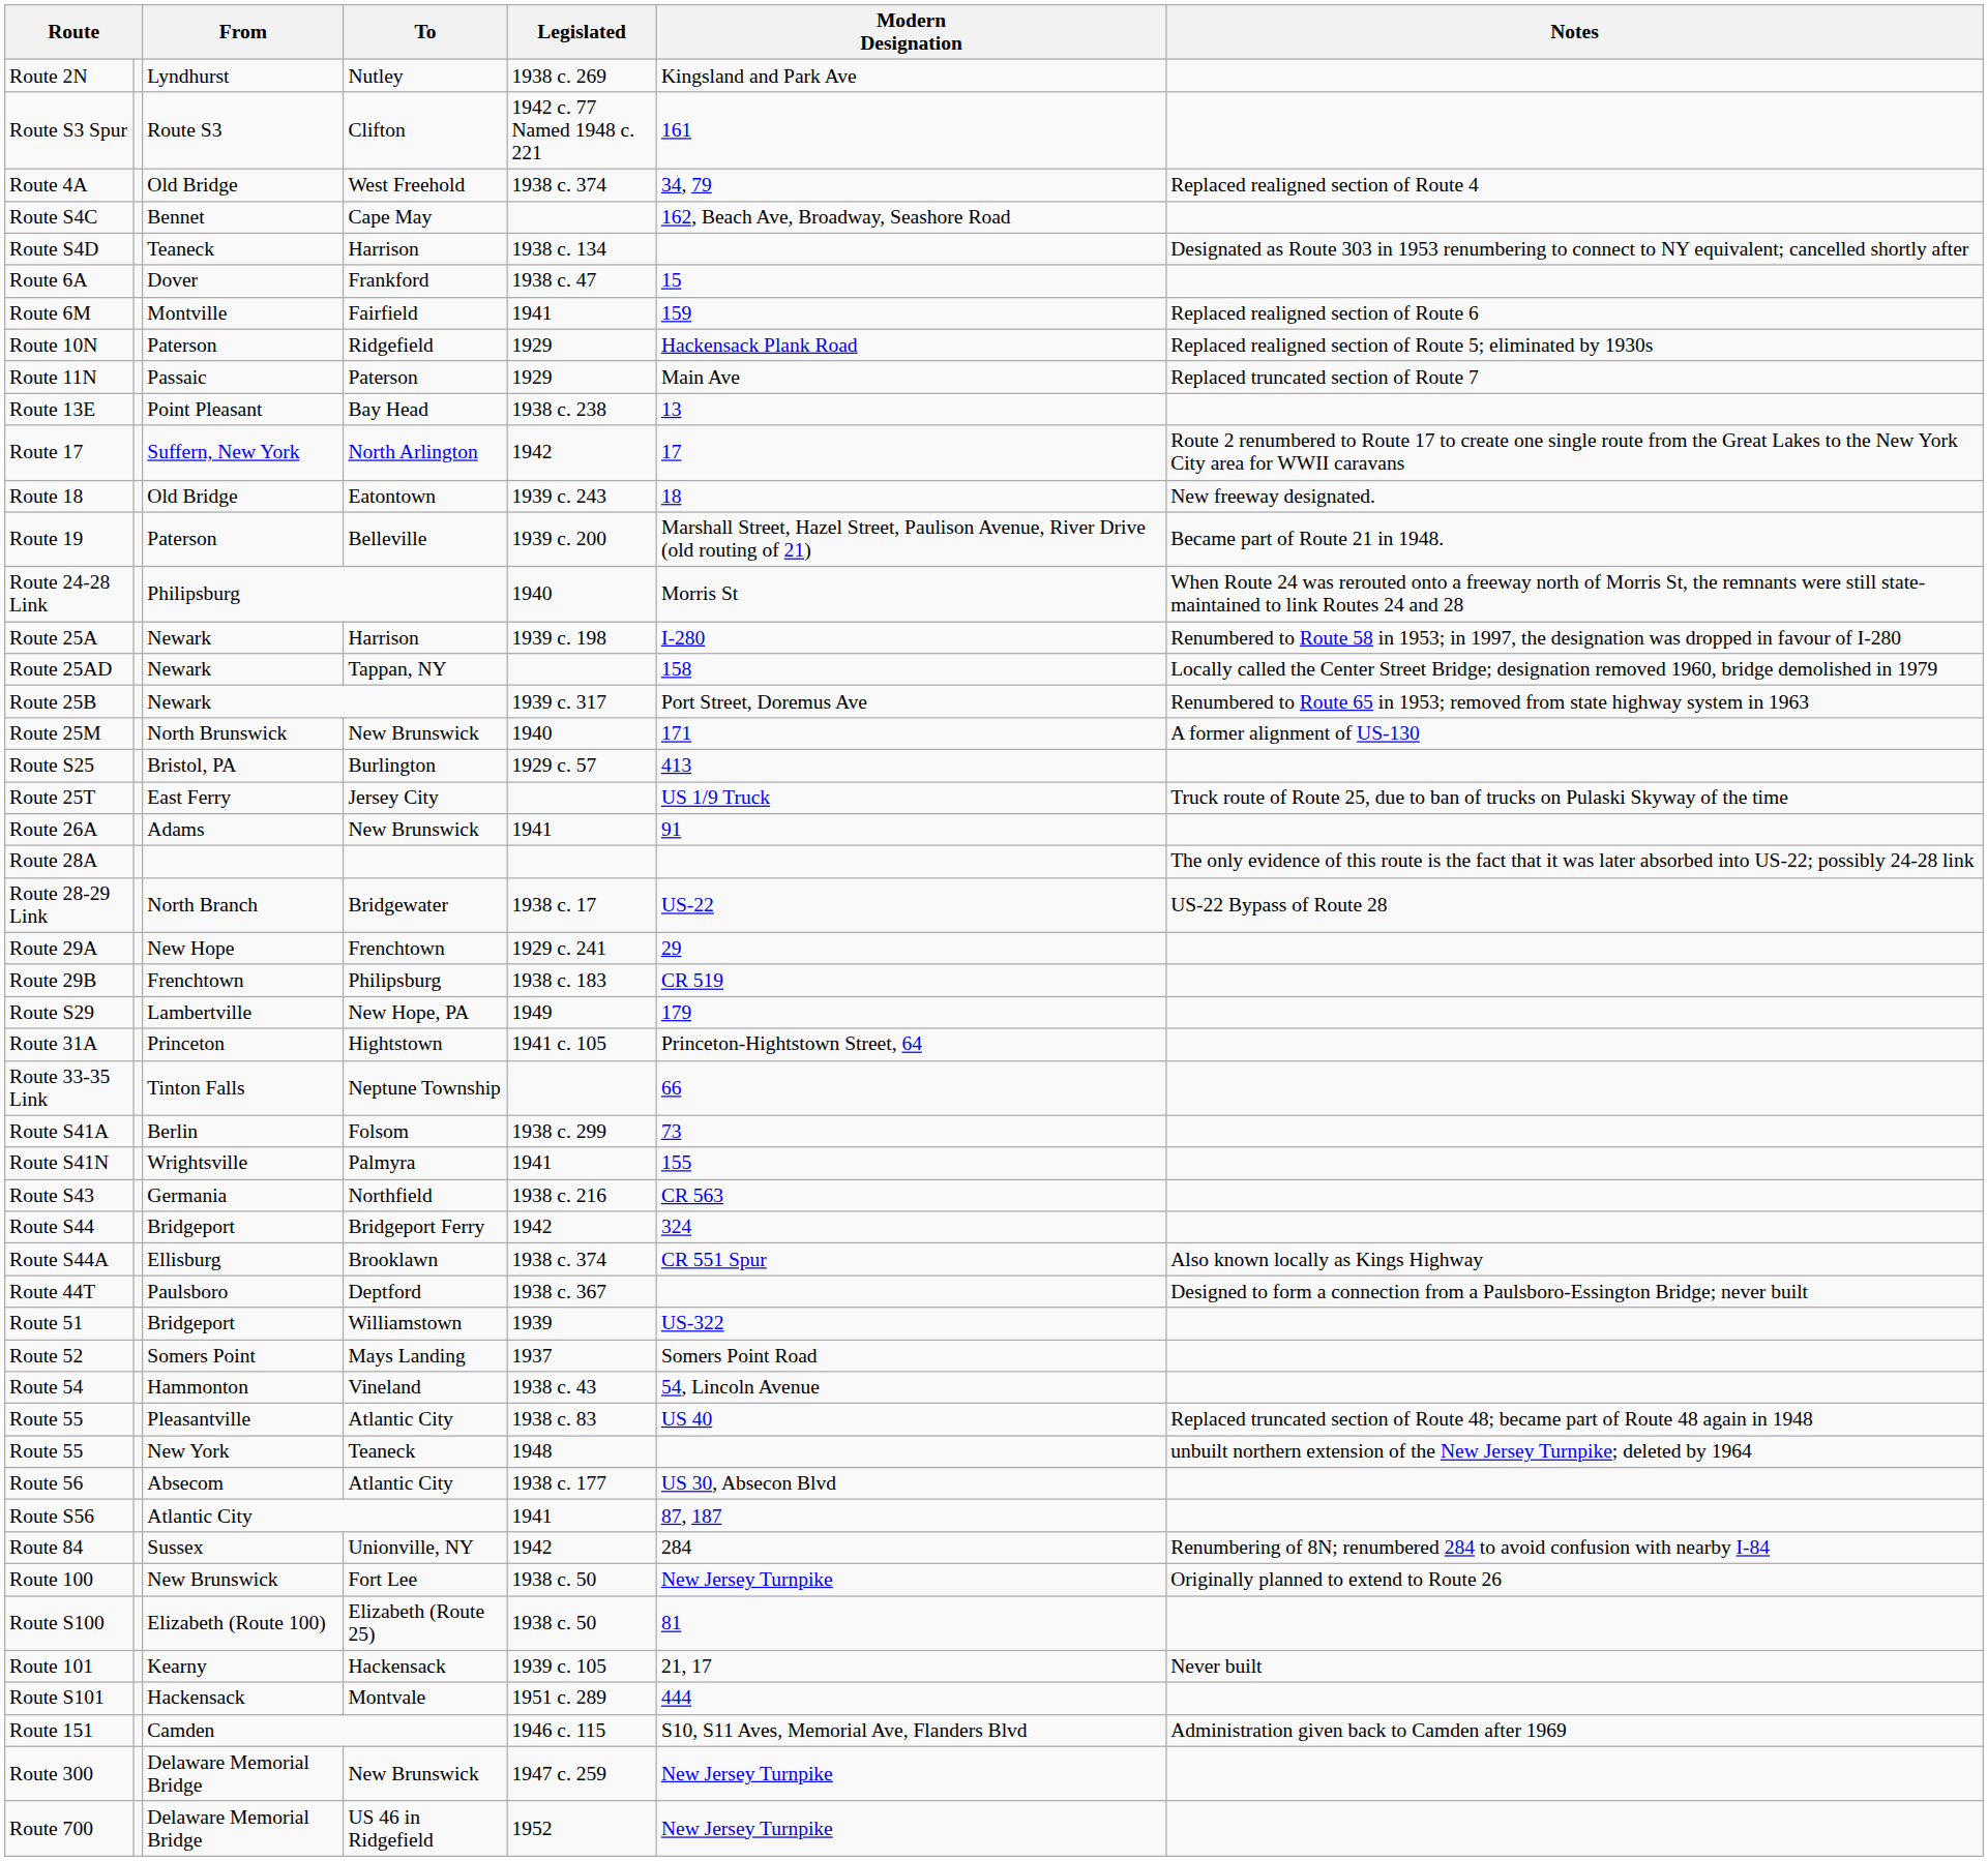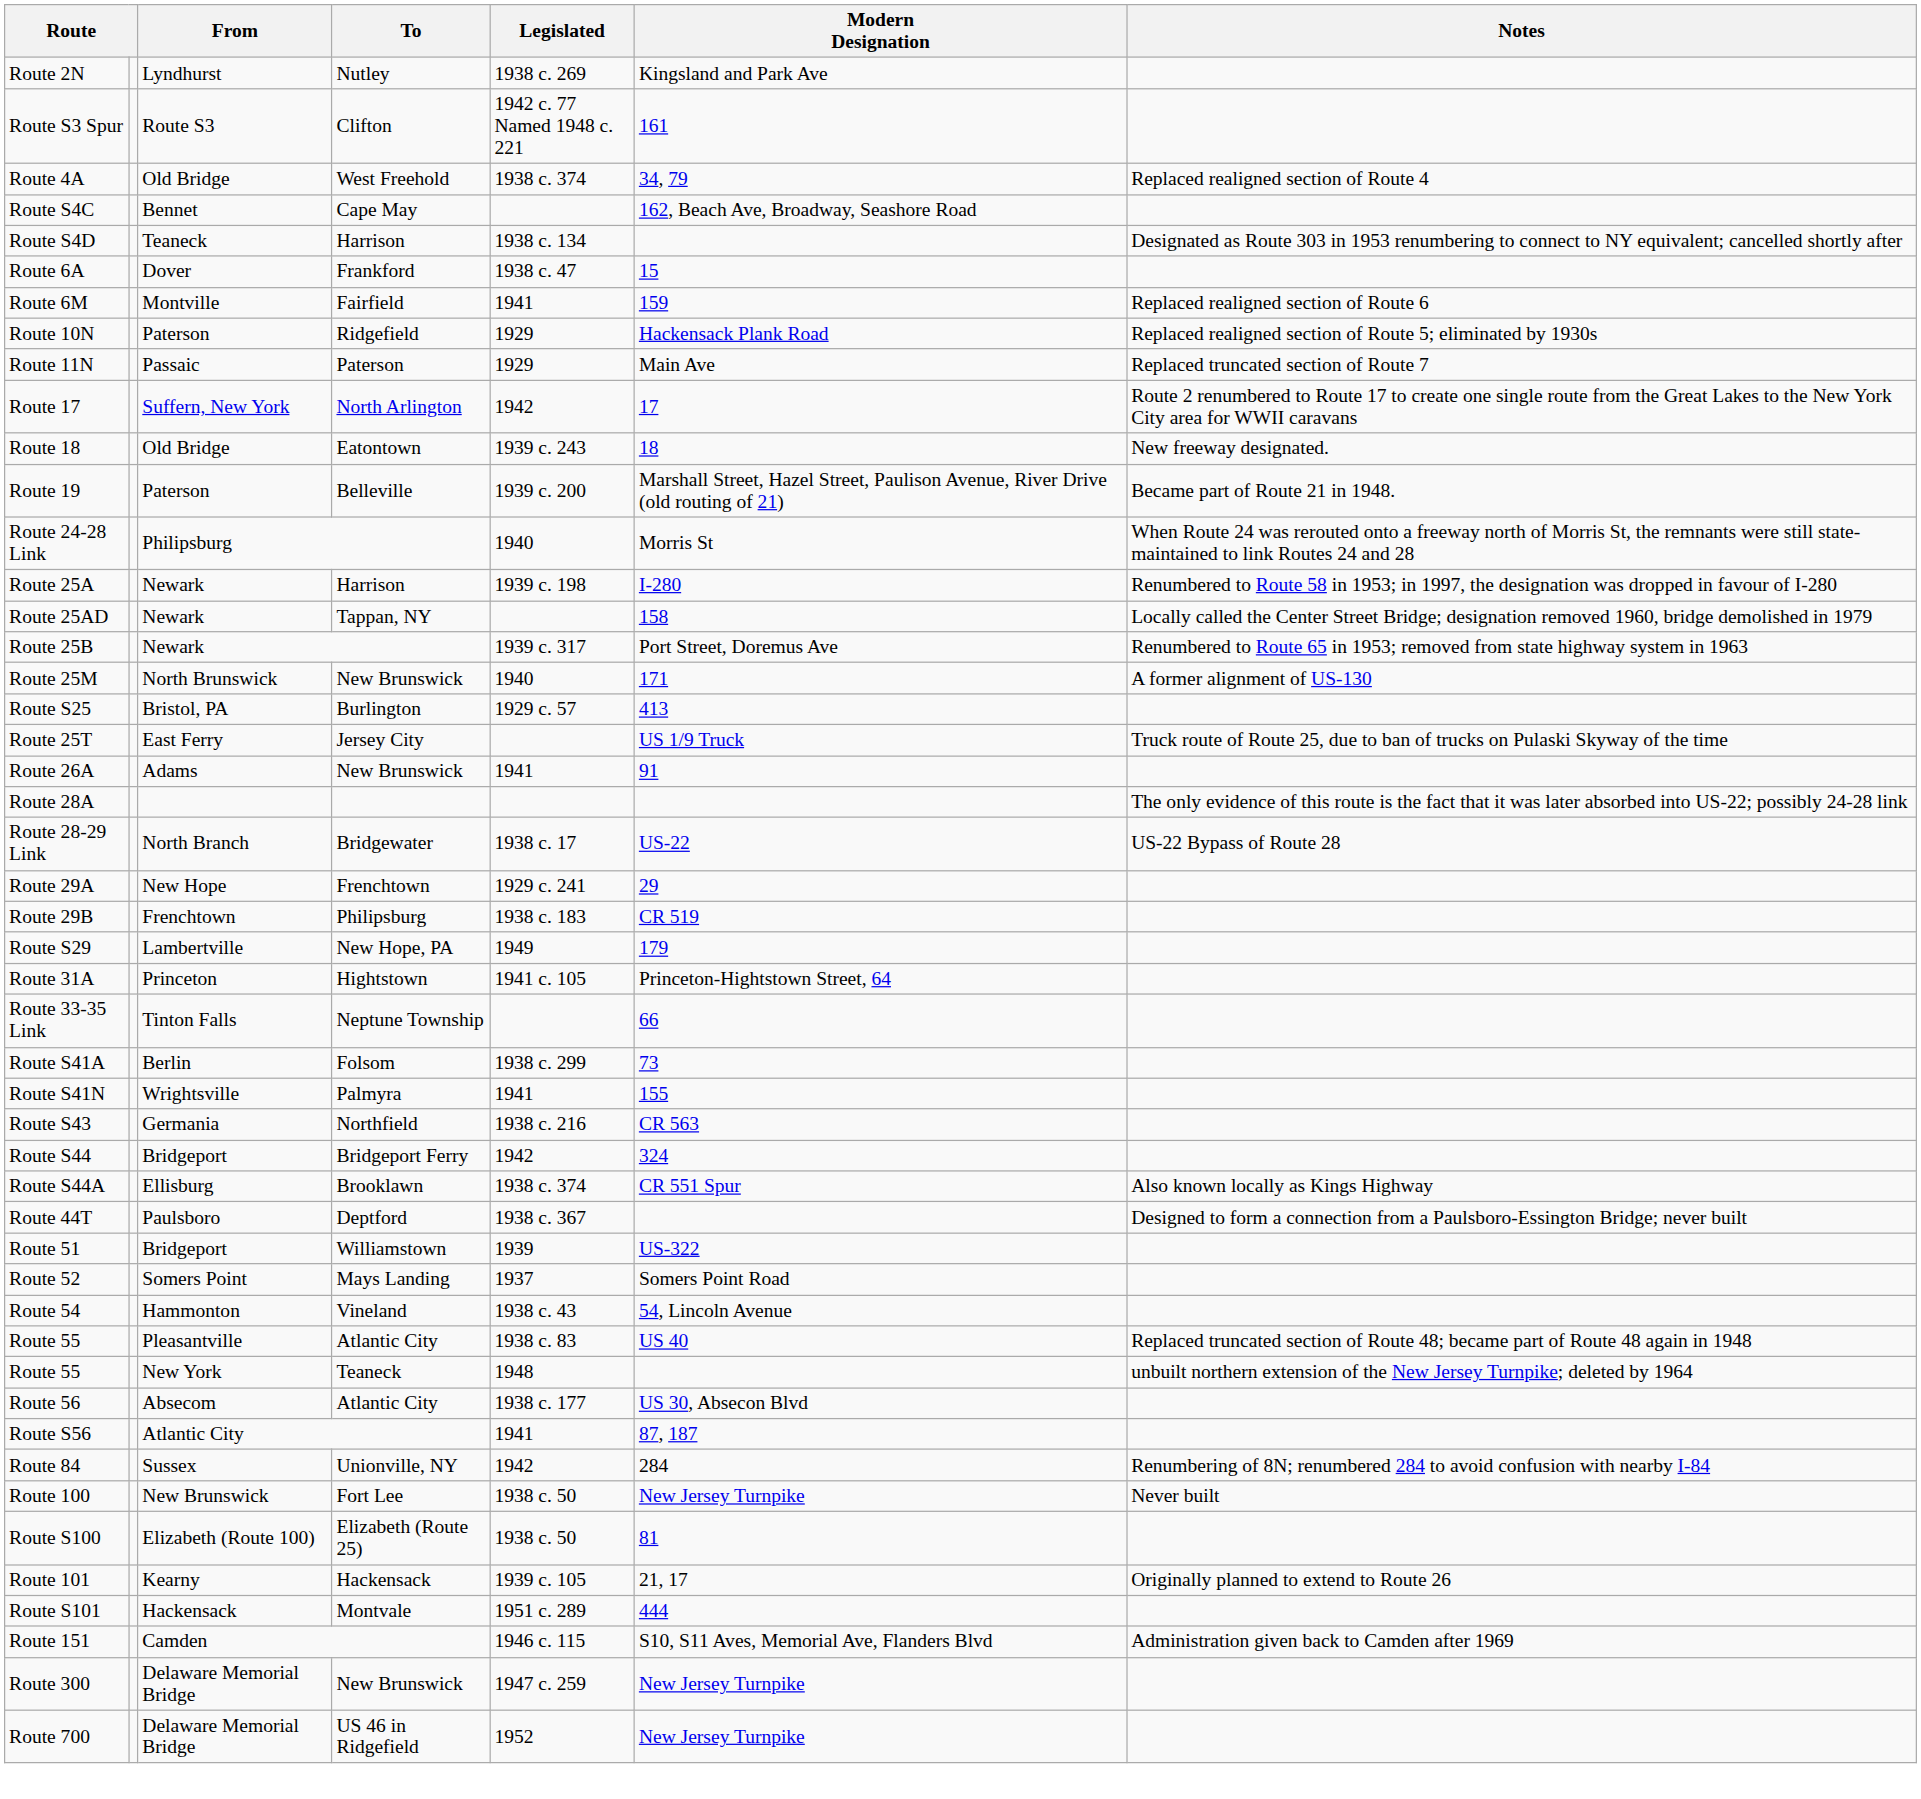- row: Route 13E | Point Pleasant | Bay Head | 1938 c. 238 | 13
Route 100 | Notes: Originally planned to extend to Route 26 -> Never built
Route 101 | Notes: Never built -> Originally planned to extend to Route 26
